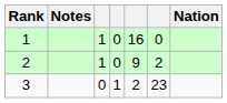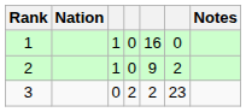columns swapped: Nation <-> Notes
3 | column 4: 1 -> 2
